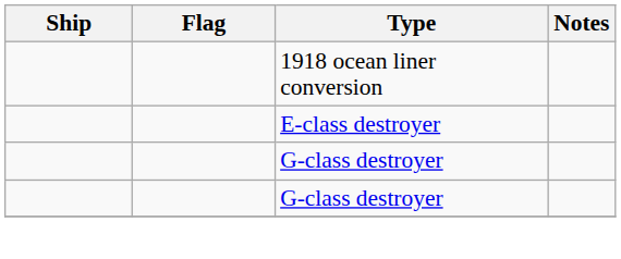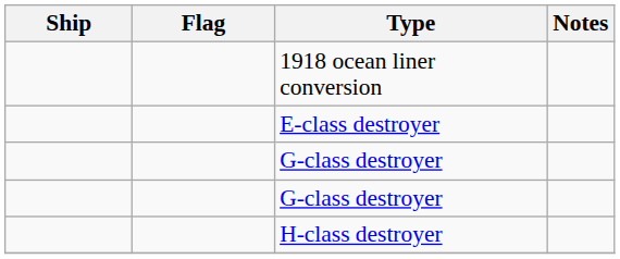+ row: H-class destroyer
